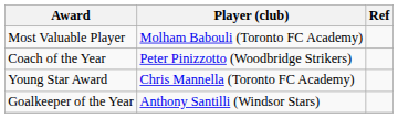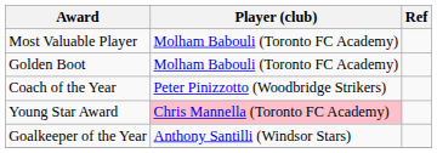+ row: Golden Boot | Molham Babouli (Toronto FC Academy)
Young Star Award | Player (club): no background -> pink background
